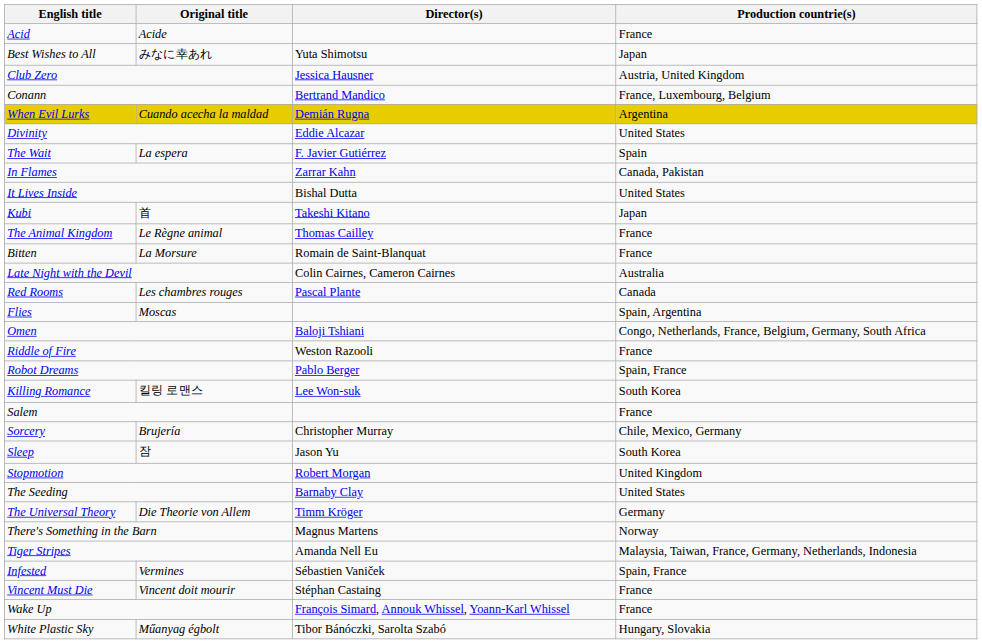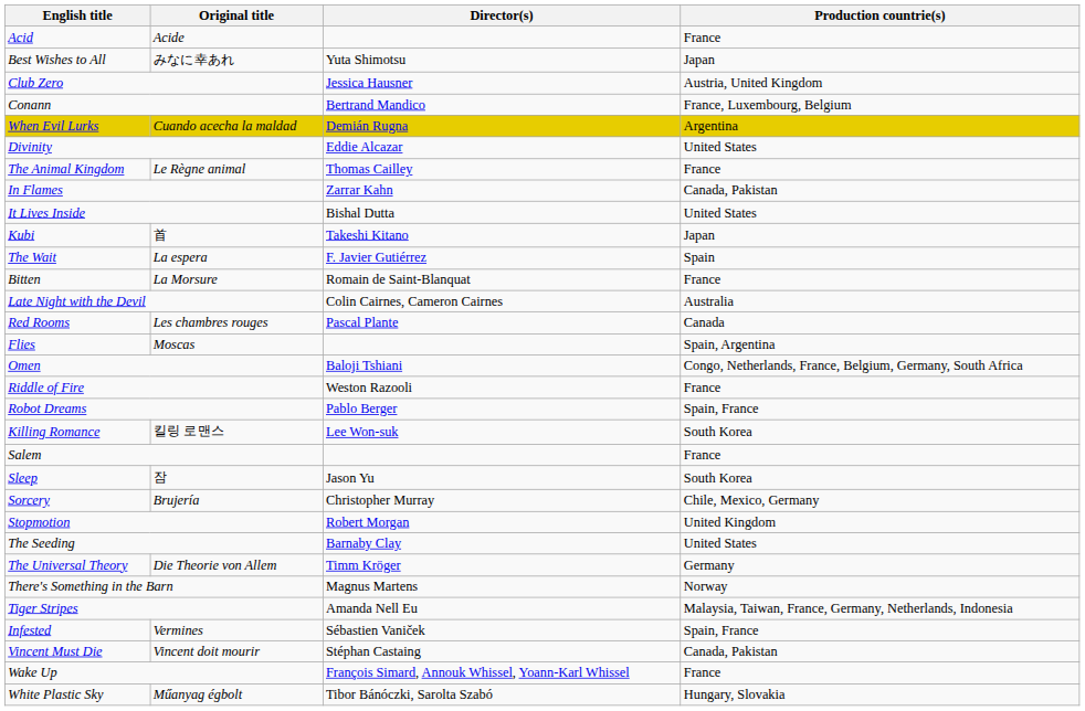rows swapped: The Animal Kingdom <-> The Wait
rows swapped: Sleep <-> Sorcery
Vincent Must Die | Production countrie(s): France -> Canada, Pakistan
